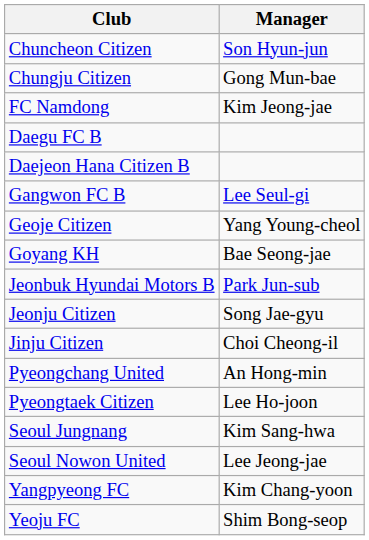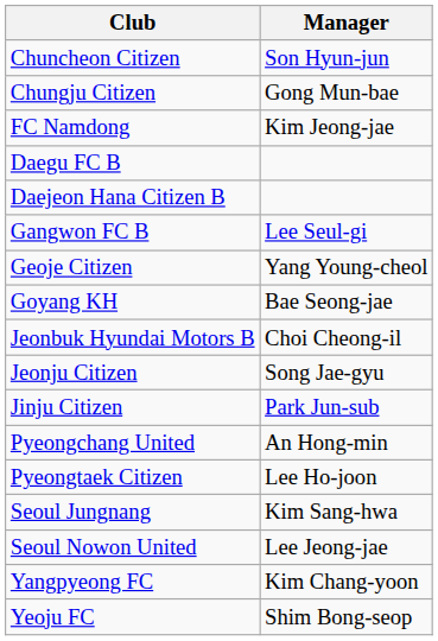Jeonbuk Hyundai Motors B | Manager: Park Jun-sub -> Choi Cheong-il
Jinju Citizen | Manager: Choi Cheong-il -> Park Jun-sub
